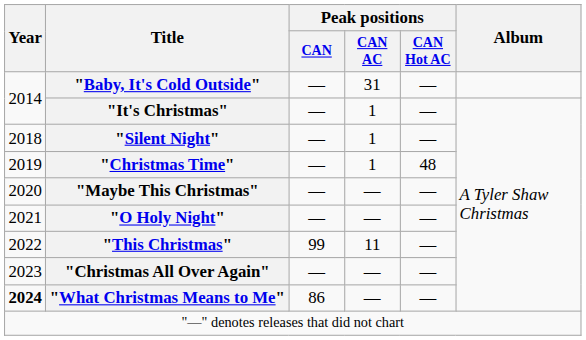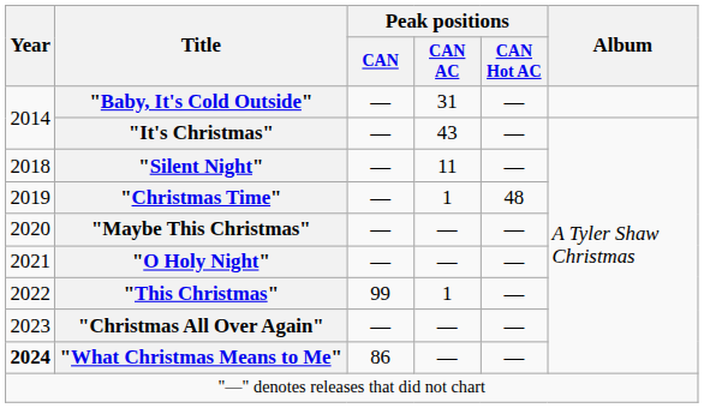"It's Christmas" | Peak positions / CAN AC: 1 -> 43
"Silent Night" | Peak positions / CAN AC: 1 -> 11
"This Christmas" | Peak positions / CAN AC: 11 -> 1
